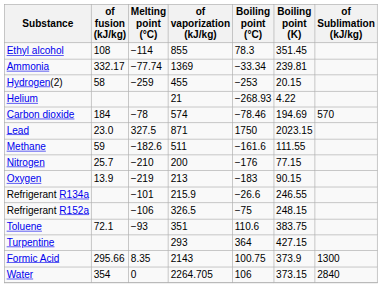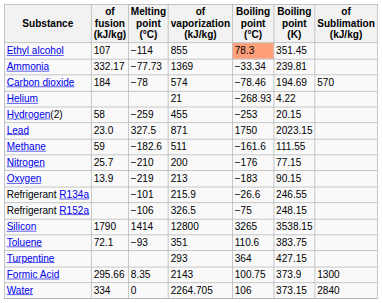Ethyl alcohol | of fusion (kJ/kg): 108 -> 107
Ethyl alcohol | Boiling point (°C): no background -> lightsalmon background
Ammonia | Melting point (°C): −77.74 -> −77.73
rows swapped: Carbon dioxide <-> Hydrogen(2)
+ row: Silicon | 1790 | 1414 | 12800 | 3265 | 3538.15
Water | of fusion (kJ/kg): 354 -> 334
